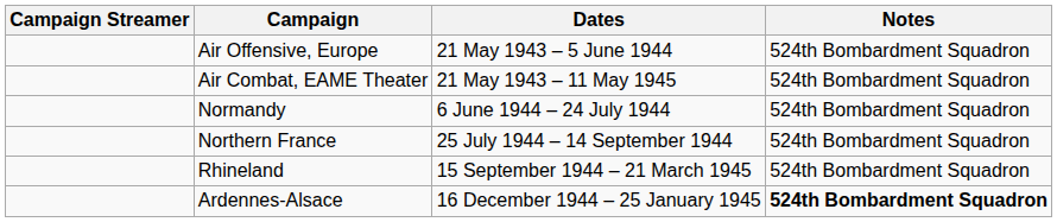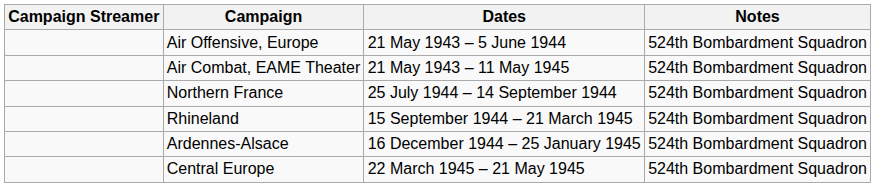- row: Normandy | 6 June 1944 – 24 July 1944 | 524th Bombardment Squadron
Ardennes-Alsace | Notes: bold -> normal
+ row: Central Europe | 22 March 1945 – 21 May 1945 | 524th Bombardment Squadron
